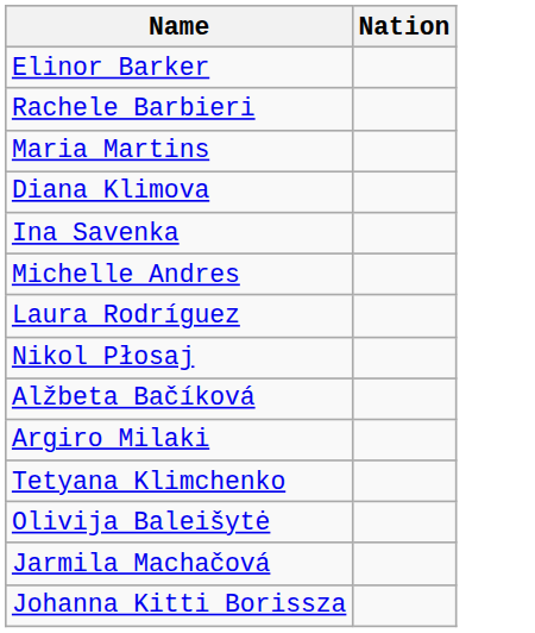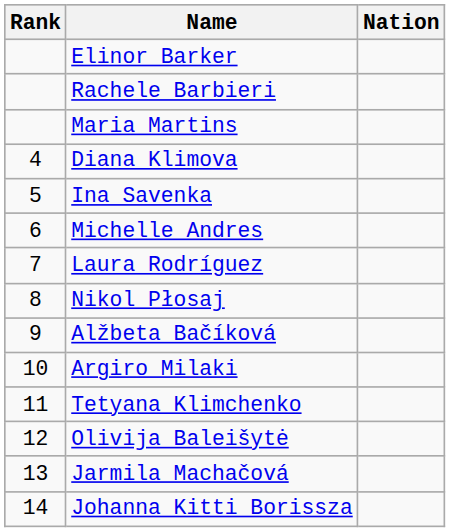+ column: Rank | 4 | 5 | 6 | 7 | 8 | 9 | 10 | 11 | 12 | 13 | 14
